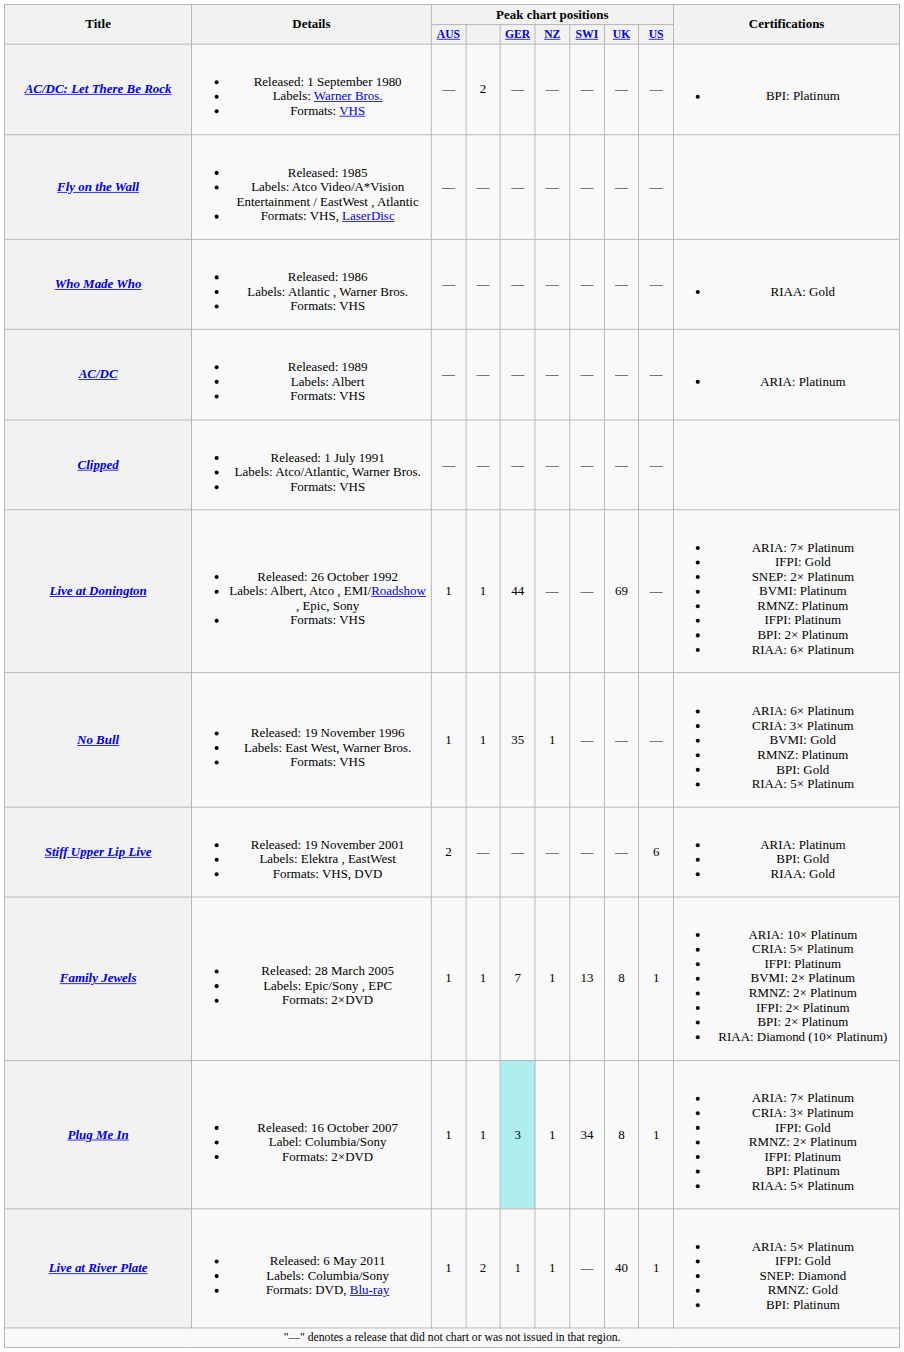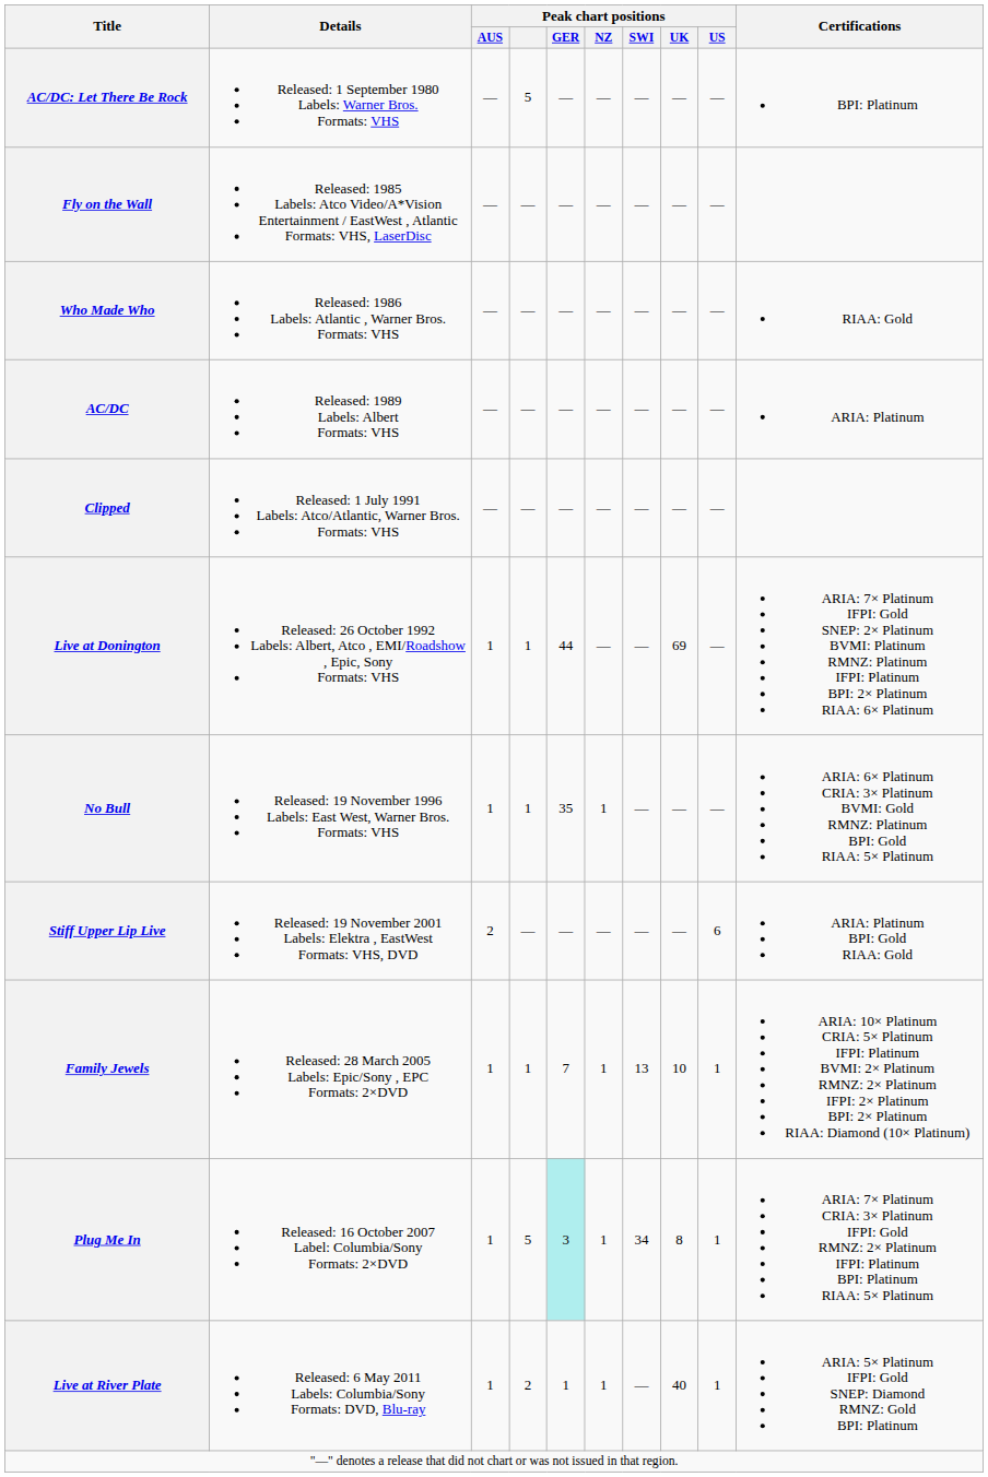AC/DC: Let There Be Rock | Peak chart positions: 2 -> 5
Family Jewels | Peak chart positions / UK: 8 -> 10
Plug Me In | Peak chart positions: 1 -> 5
